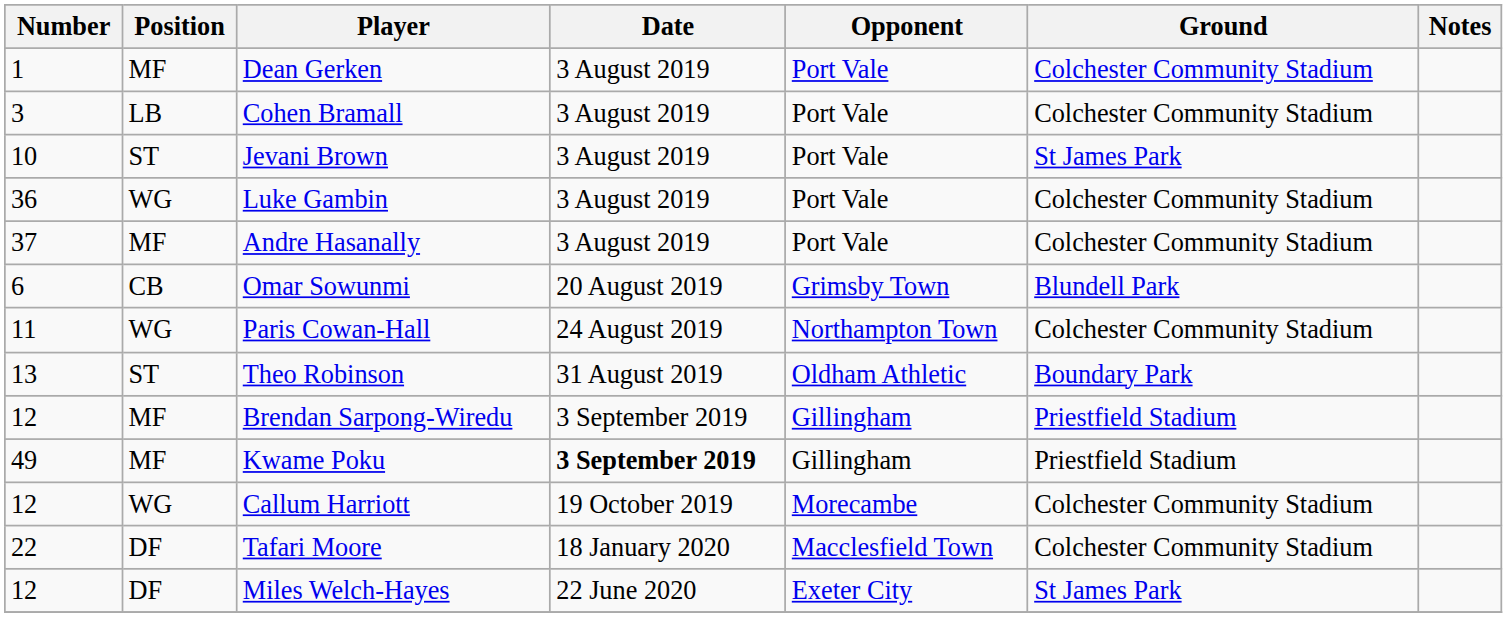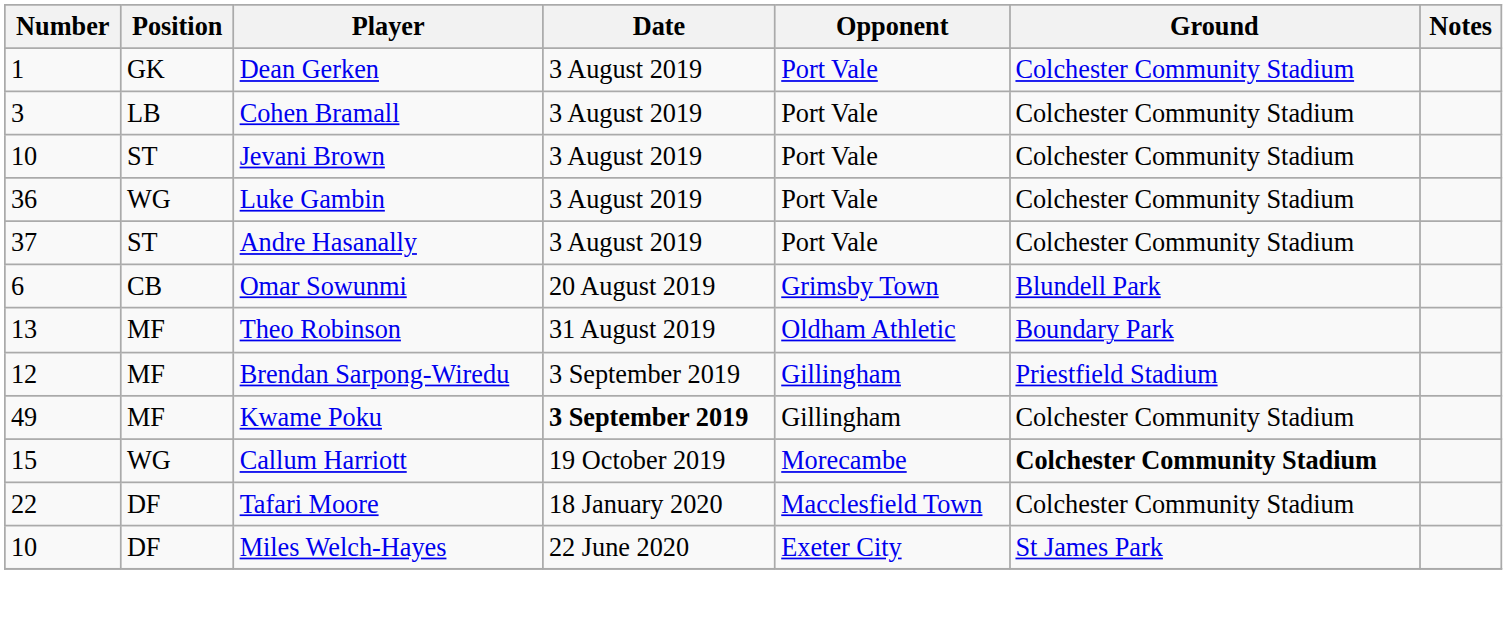Dean Gerken | Position: MF -> GK
Jevani Brown | Ground: St James Park -> Colchester Community Stadium
Andre Hasanally | Position: MF -> ST
- row: 11 | WG | Paris Cowan-Hall | 24 August 2019 | Northampton Town | Colchester Community Stadium
Theo Robinson | Position: ST -> MF
Kwame Poku | Ground: Priestfield Stadium -> Colchester Community Stadium
Callum Harriott | Number: 12 -> 15
Callum Harriott | Ground: normal -> bold
Miles Welch-Hayes | Number: 12 -> 10
